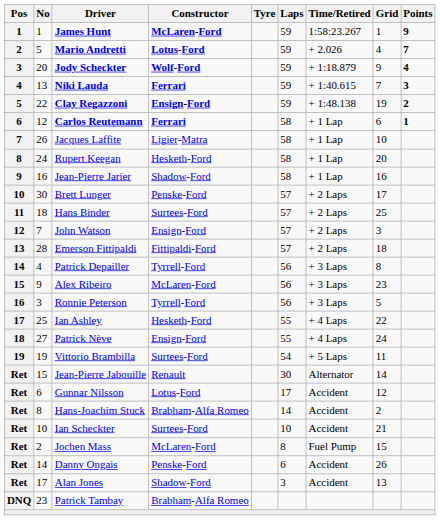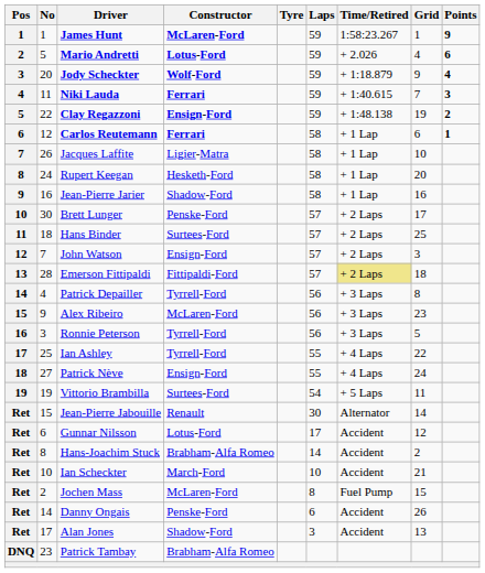Mario Andretti | Points: 7 -> 6
Niki Lauda | No: 13 -> 11
Emerson Fittipaldi | Time/Retired: no background -> khaki background
Ian Ashley | Constructor: Hesketh-Ford -> Tyrrell-Ford
Ian Scheckter | Constructor: Surtees-Ford -> March-Ford
